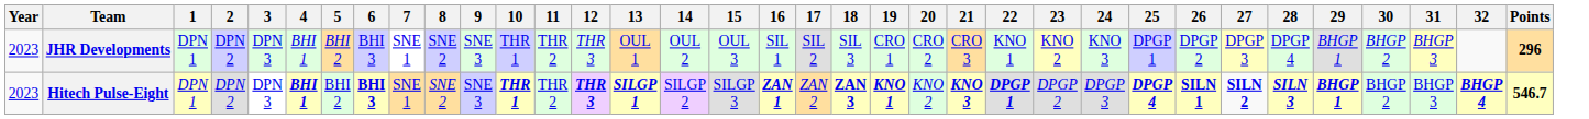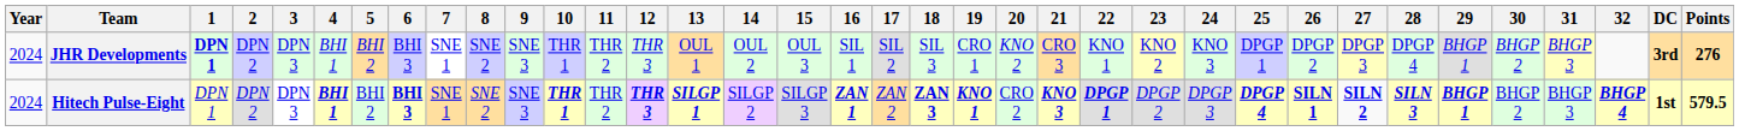+ column: DC | 3rd | 1st
JHR Developments | Year: 2023 -> 2024
JHR Developments | 1: normal -> bold
JHR Developments | 20: CRO 2 -> KNO 2
JHR Developments | Points: 296 -> 276
Hitech Pulse-Eight | Year: 2023 -> 2024
Hitech Pulse-Eight | 20: KNO 2 -> CRO 2
Hitech Pulse-Eight | Points: 546.7 -> 579.5
